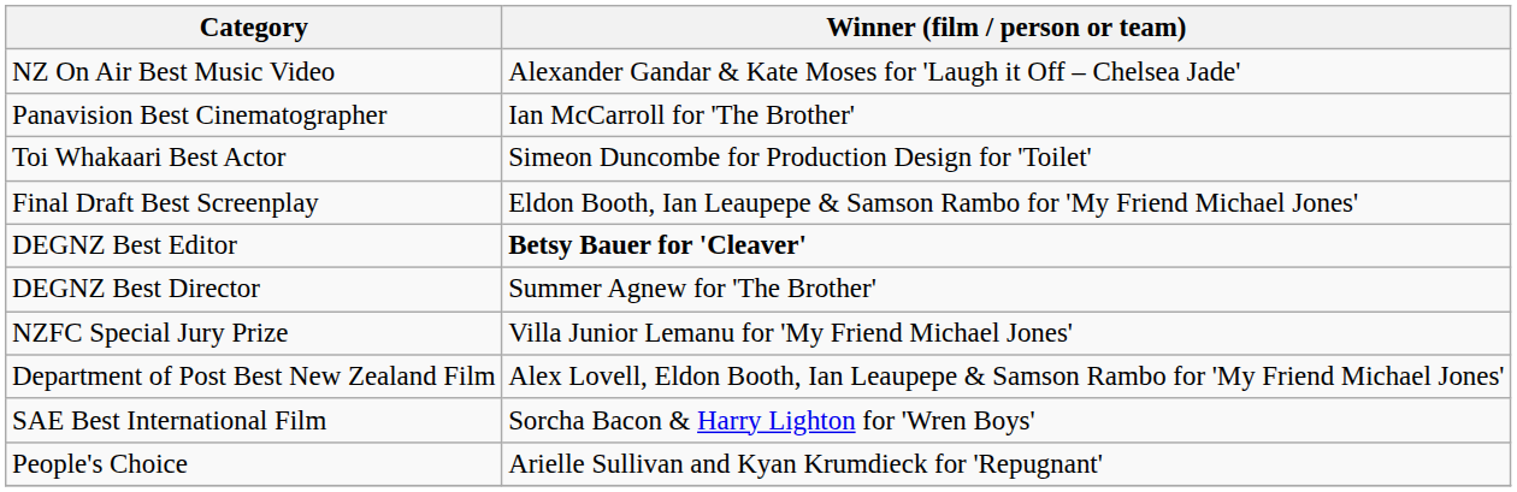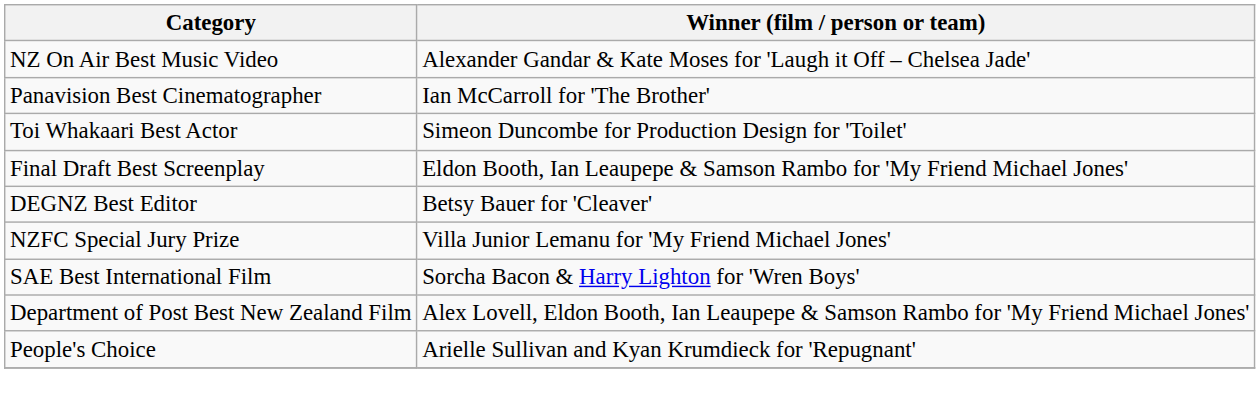DEGNZ Best Editor | Winner (film / person or team): bold -> normal
- row: DEGNZ Best Director | Summer Agnew for 'The Brother'
rows swapped: SAE Best International Film <-> Department of Post Best New Zealand Film
